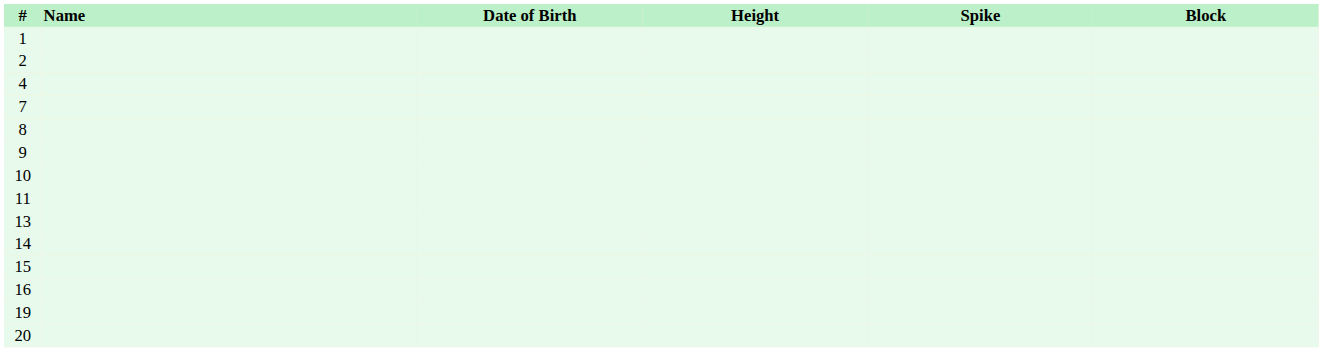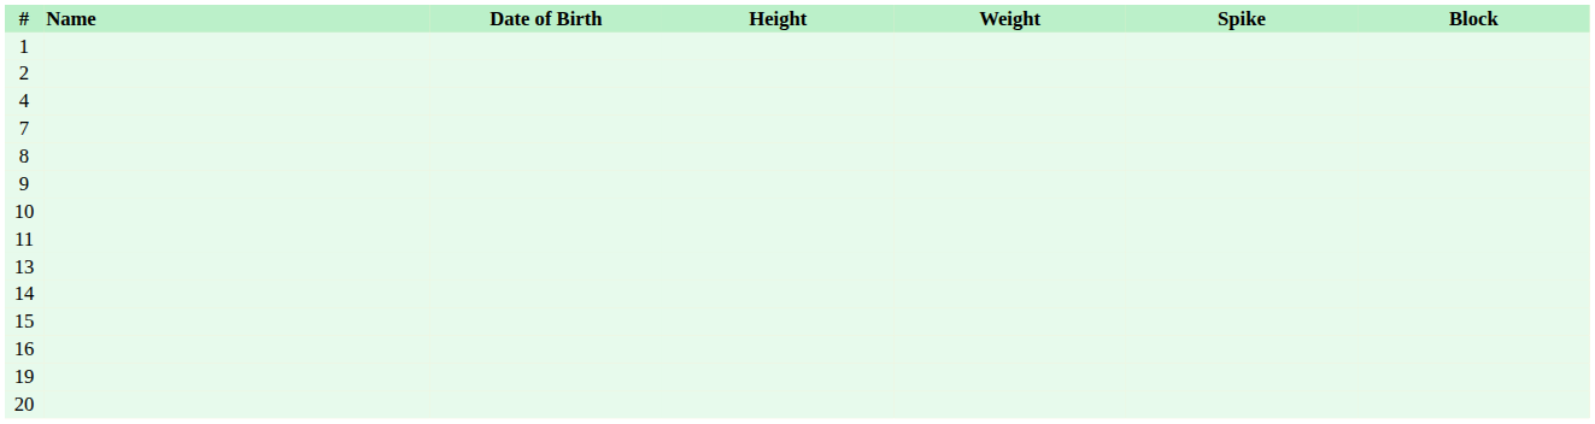+ column: Weight
